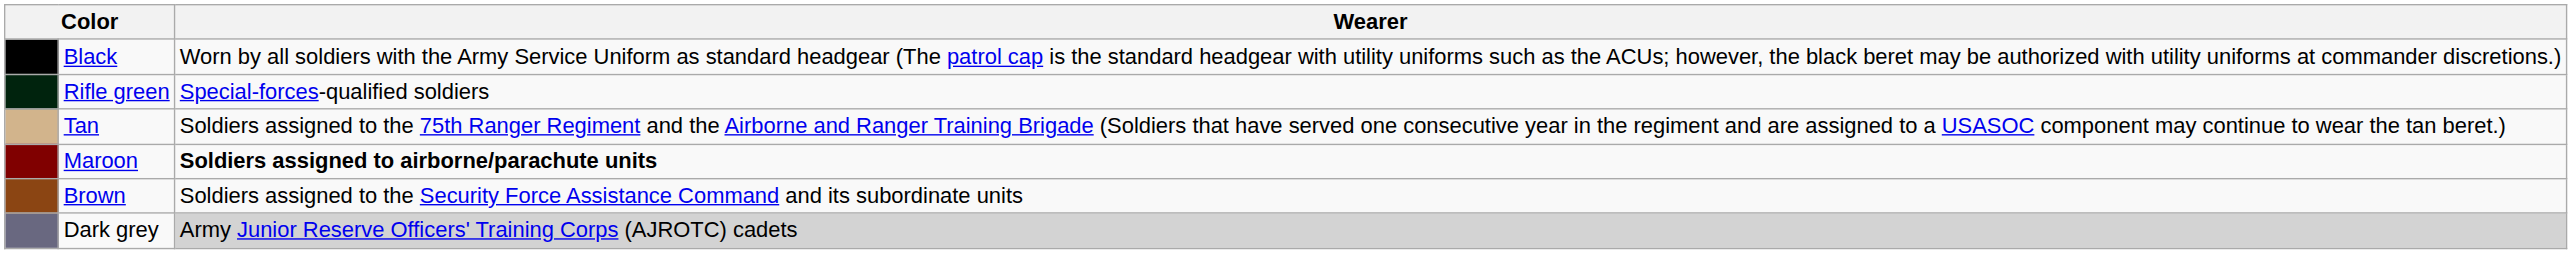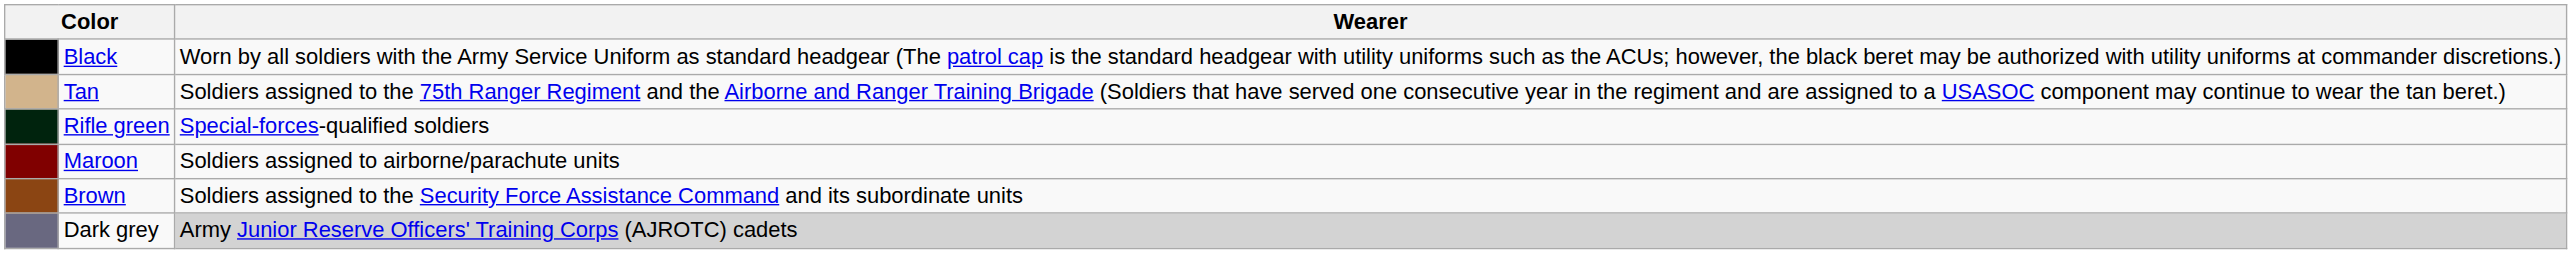rows swapped: Rifle green <-> Tan
Maroon | Wearer: bold -> normal
